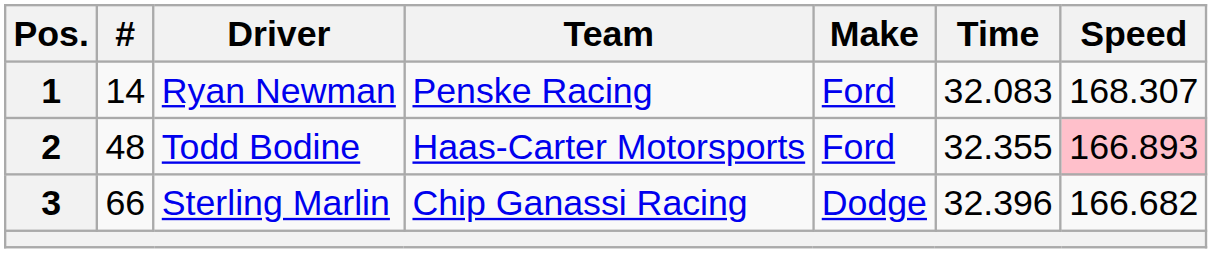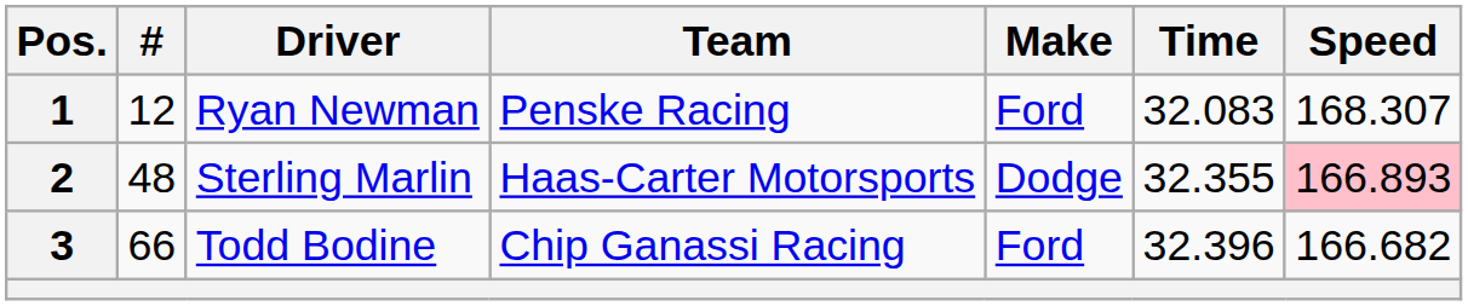1 | #: 14 -> 12
2 | Driver: Todd Bodine -> Sterling Marlin
2 | Make: Ford -> Dodge
3 | Driver: Sterling Marlin -> Todd Bodine
3 | Make: Dodge -> Ford
